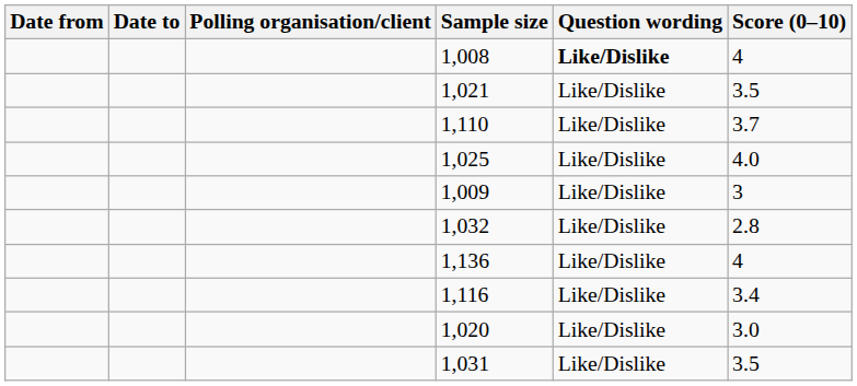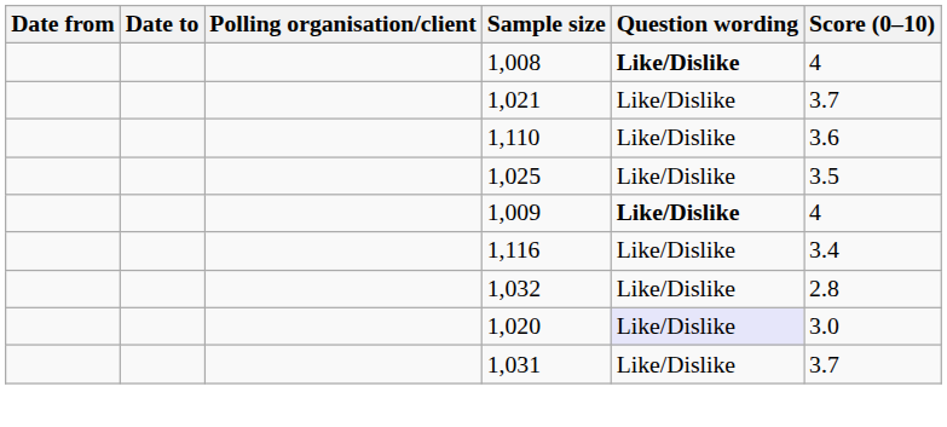1,021 | Score (0–10): 3.5 -> 3.7
1,110 | Score (0–10): 3.7 -> 3.6
1,025 | Score (0–10): 4.0 -> 3.5
1,009 | Question wording: normal -> bold
1,009 | Score (0–10): 3 -> 4
rows swapped: 1,032 <-> 1,116
- row: 1,136 | Like/Dislike | 4
1,020 | Question wording: no background -> lavender background
1,031 | Score (0–10): 3.5 -> 3.7
